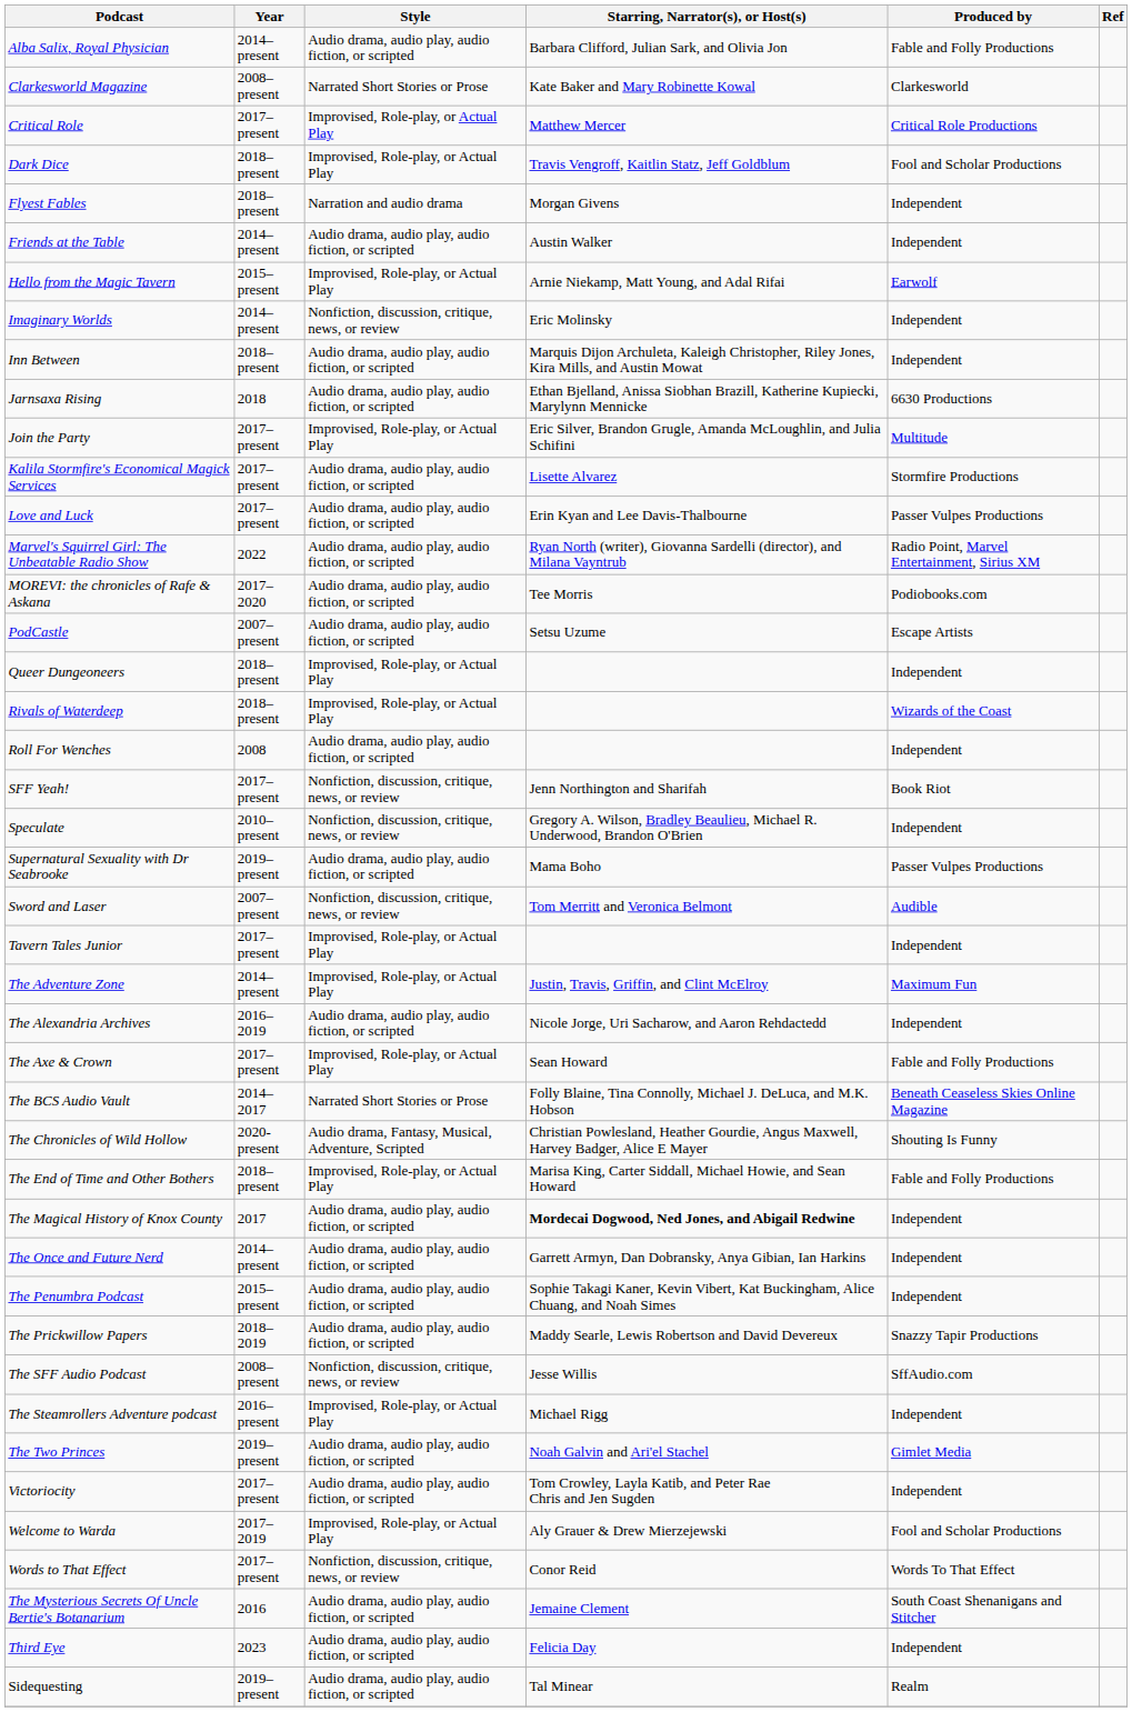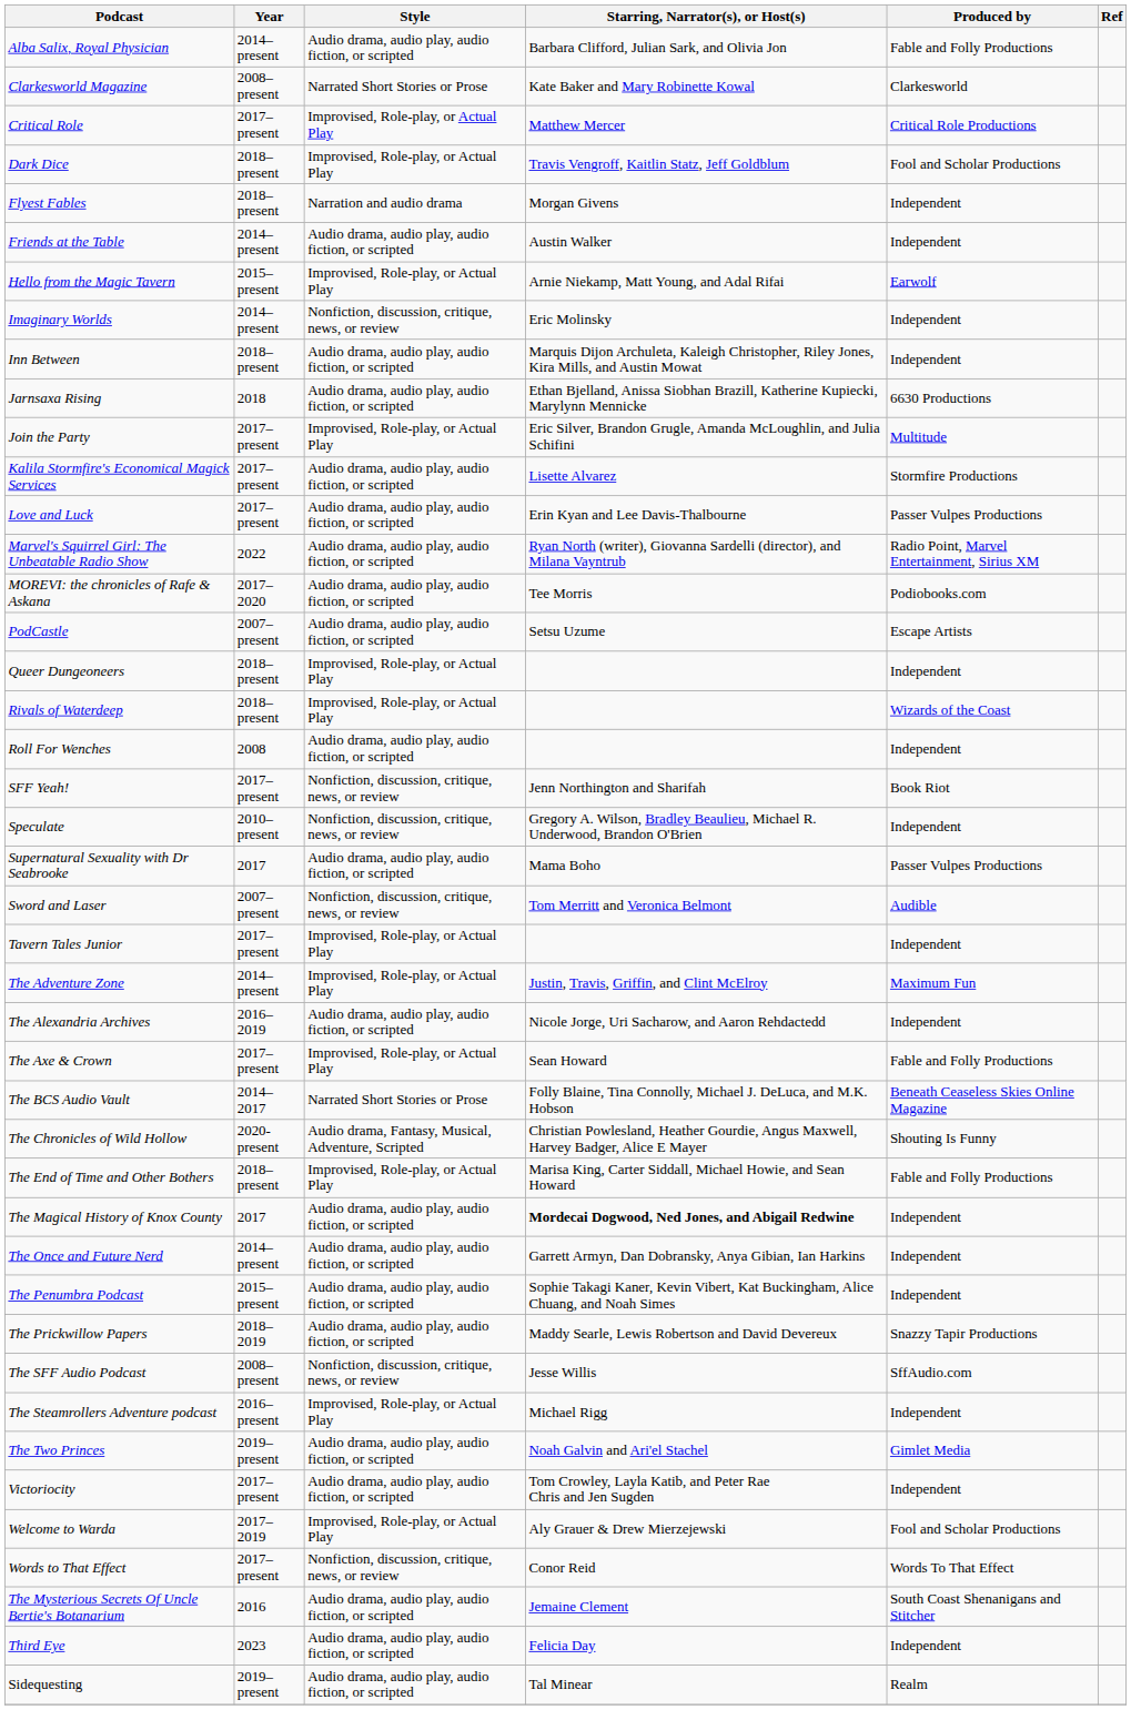Supernatural Sexuality with Dr Seabrooke | Year: 2019–present -> 2017
